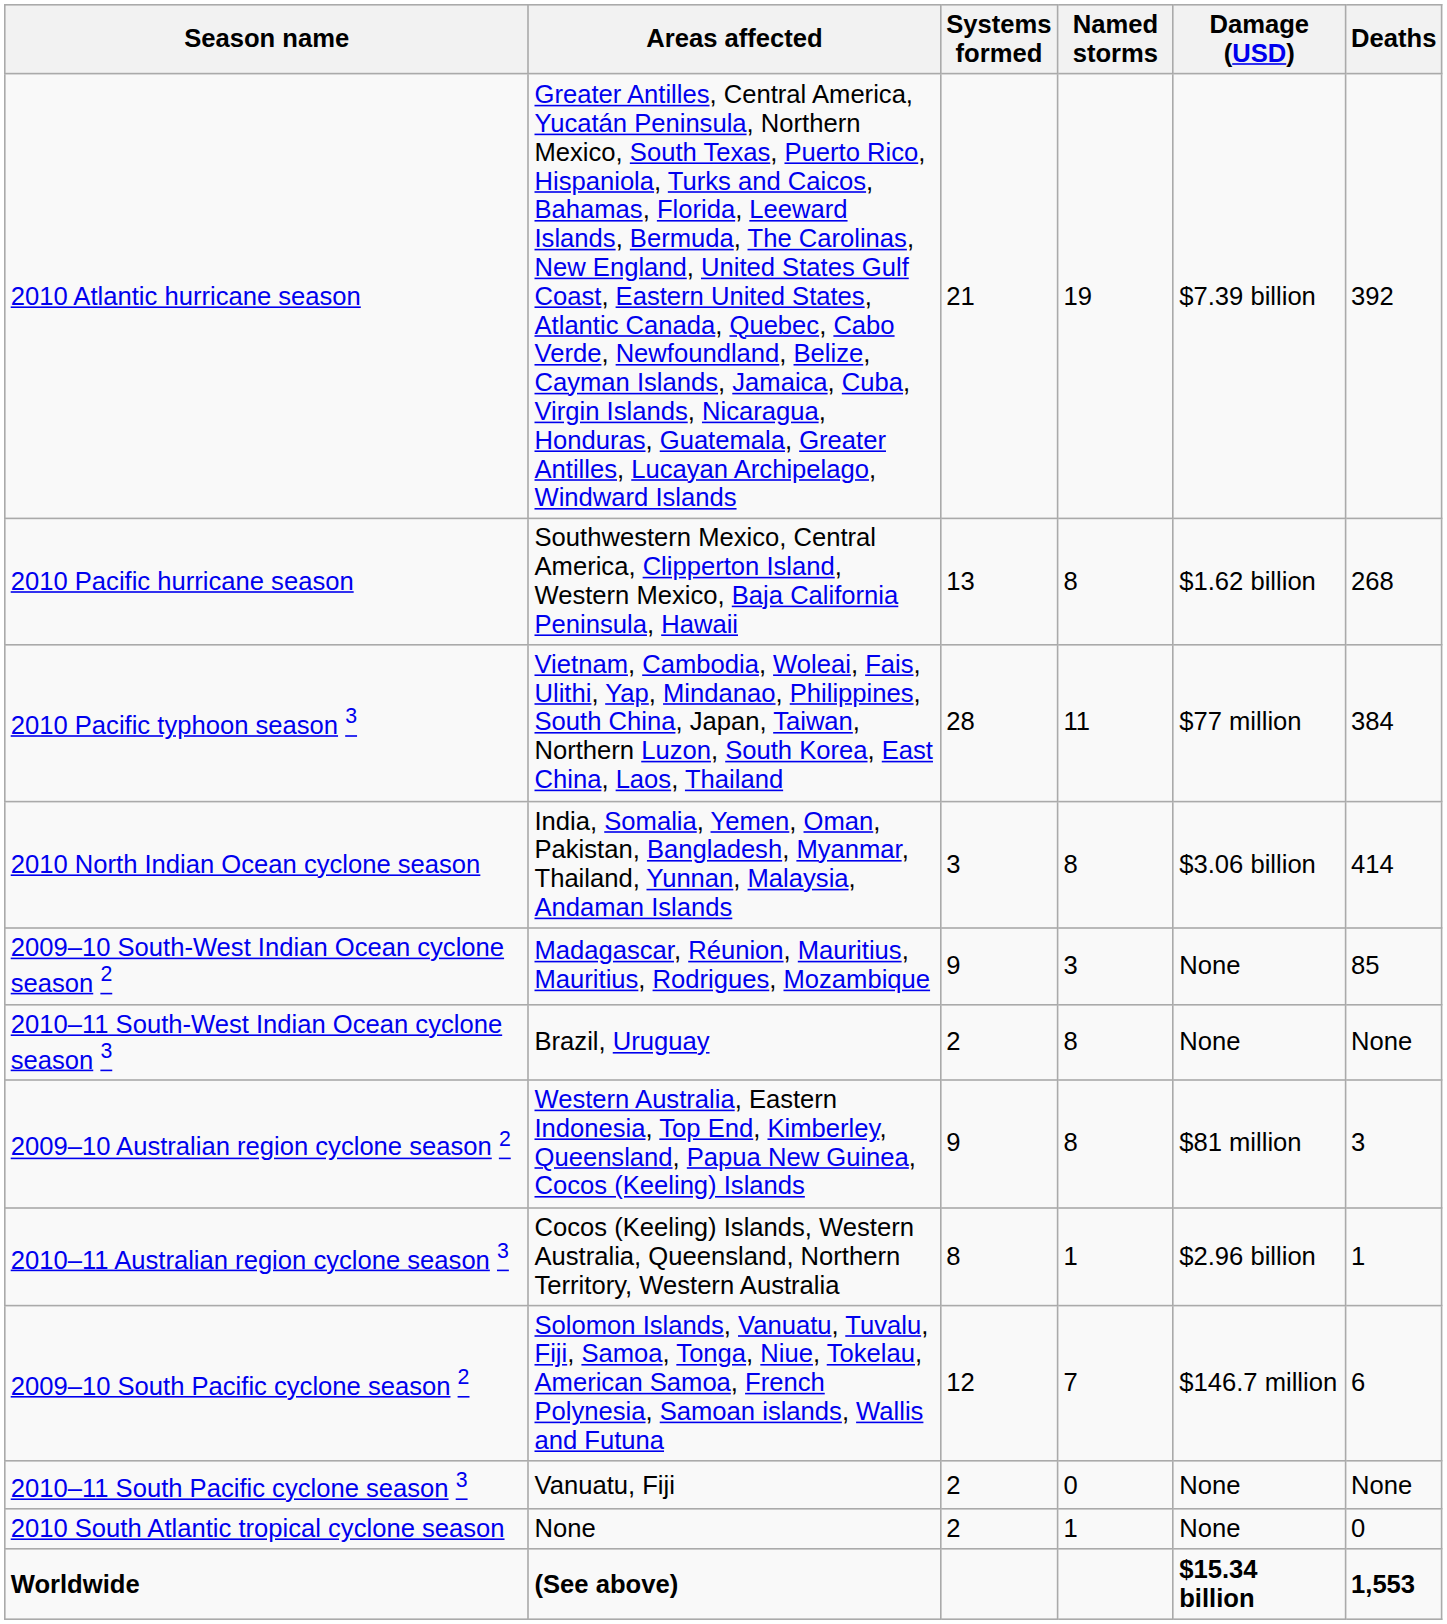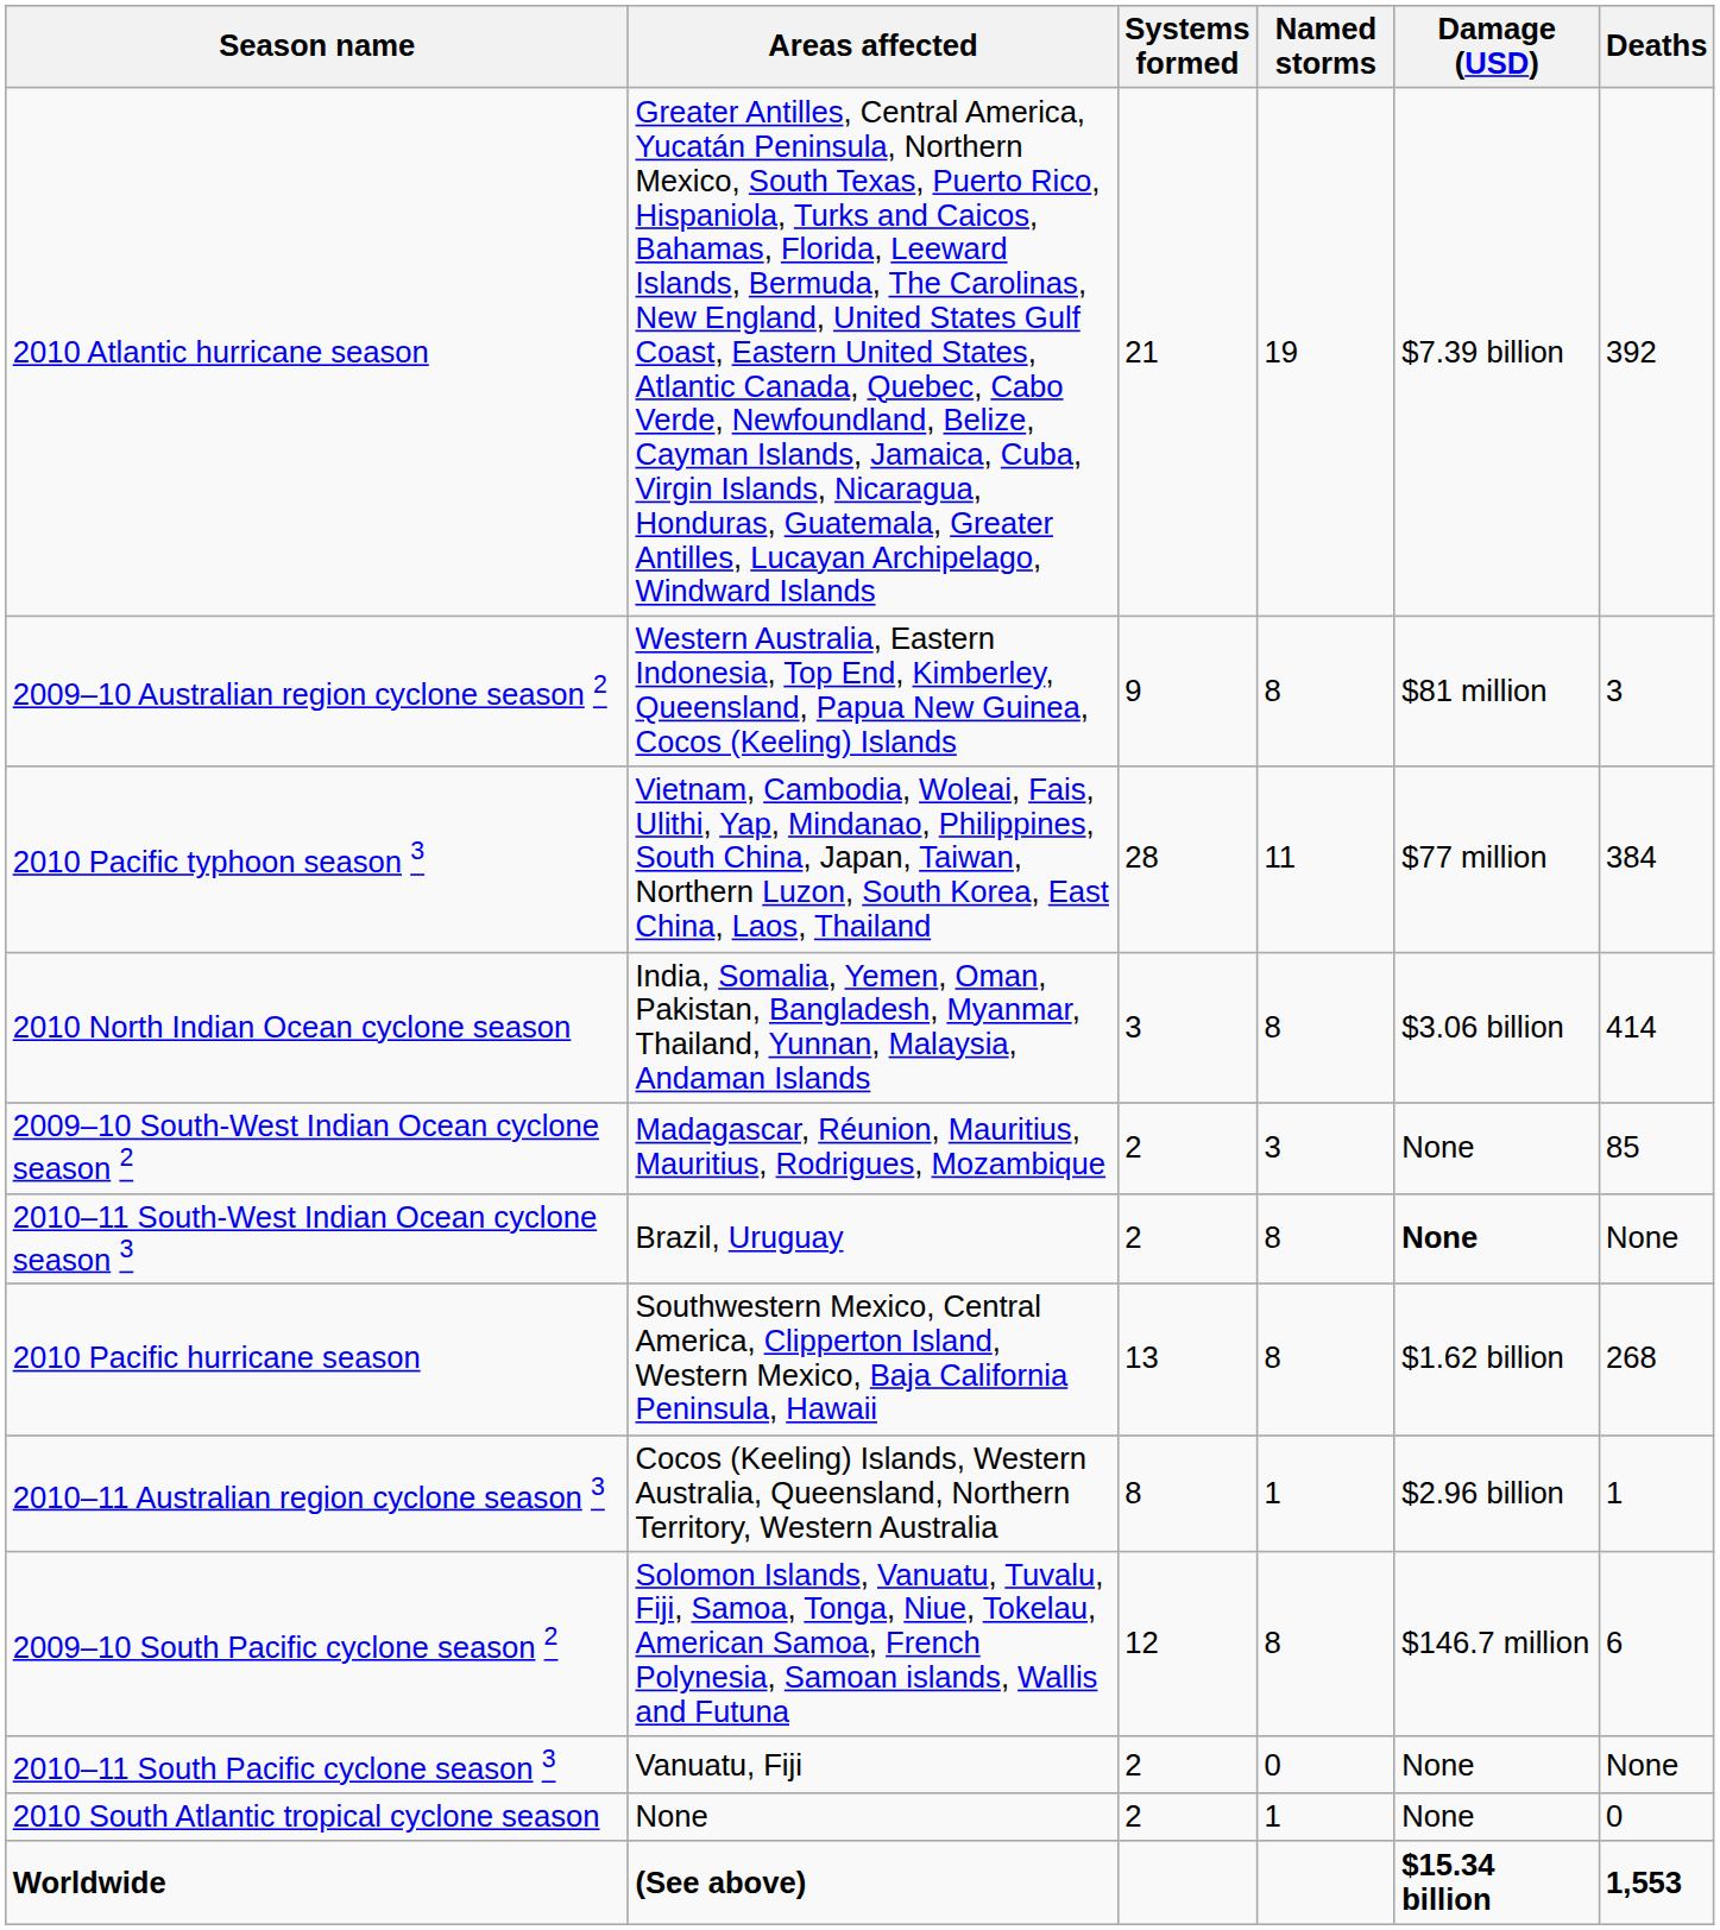rows swapped: 2010 Pacific hurricane season <-> 2009–10 Australian region cyclone season 2
2009–10 South-West Indian Ocean cyclone season 2 | Systems formed: 9 -> 2
2010–11 South-West Indian Ocean cyclone season 3 | Damage (USD): normal -> bold
2009–10 South Pacific cyclone season 2 | Named storms: 7 -> 8
